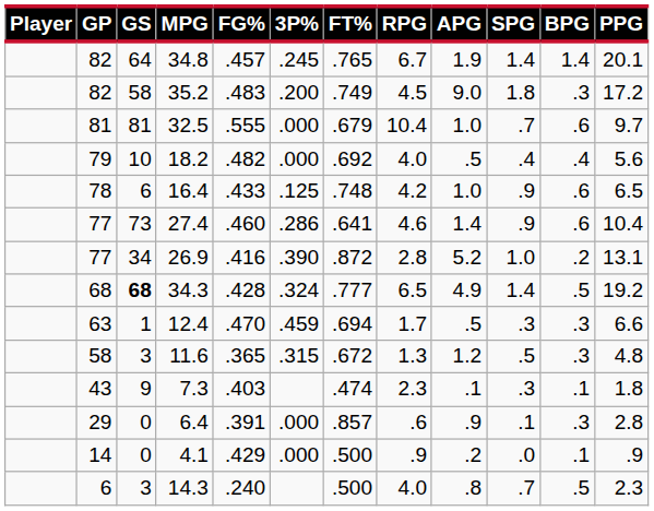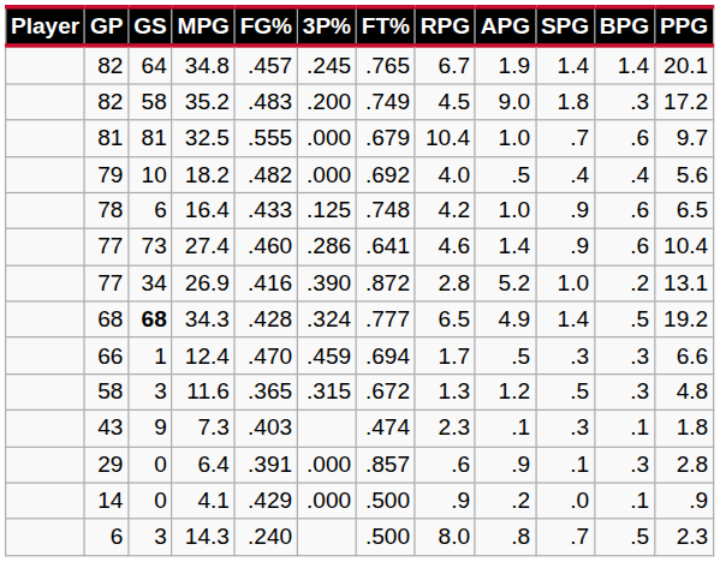12.4 | GP: 63 -> 66
14.3 | RPG: 4.0 -> 8.0
